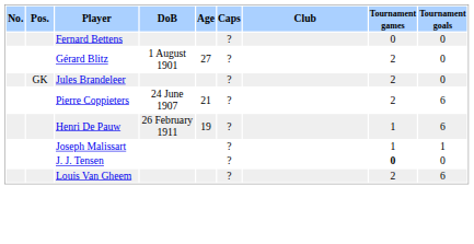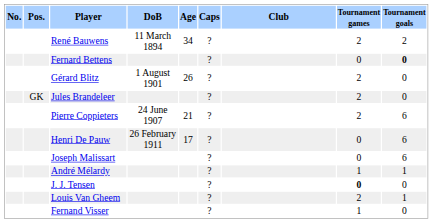+ row: René Bauwens | 11 March 1894 | 34 | ? | 2 | 2
Fernard Bettens | Tournament goals: normal -> bold
Gérard Blitz | Age: 27 -> 26
Henri De Pauw | Age: 19 -> 17
Henri De Pauw | Tournament games: 1 -> 0
Joseph Malissart | Tournament games: 1 -> 0
Joseph Malissart | Tournament goals: 1 -> 6
+ row: André Mélardy | ? | 1 | 1
Louis Van Gheem | Tournament goals: 6 -> 1
+ row: Fernand Visser | ? | 1 | 0
